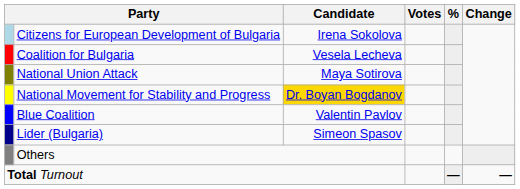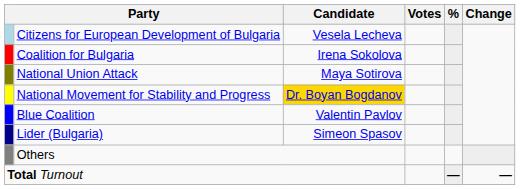Citizens for European Development of Bulgaria | Candidate: Irena Sokolova -> Vesela Lecheva
Coalition for Bulgaria | Candidate: Vesela Lecheva -> Irena Sokolova
